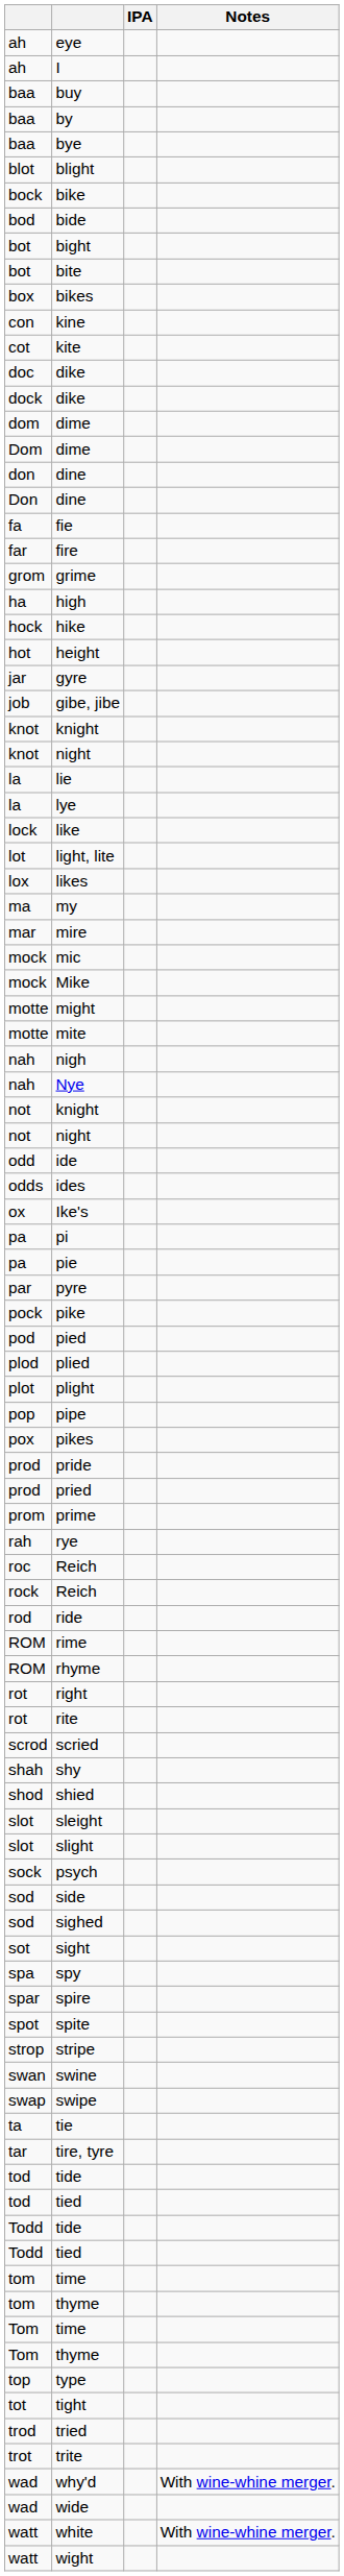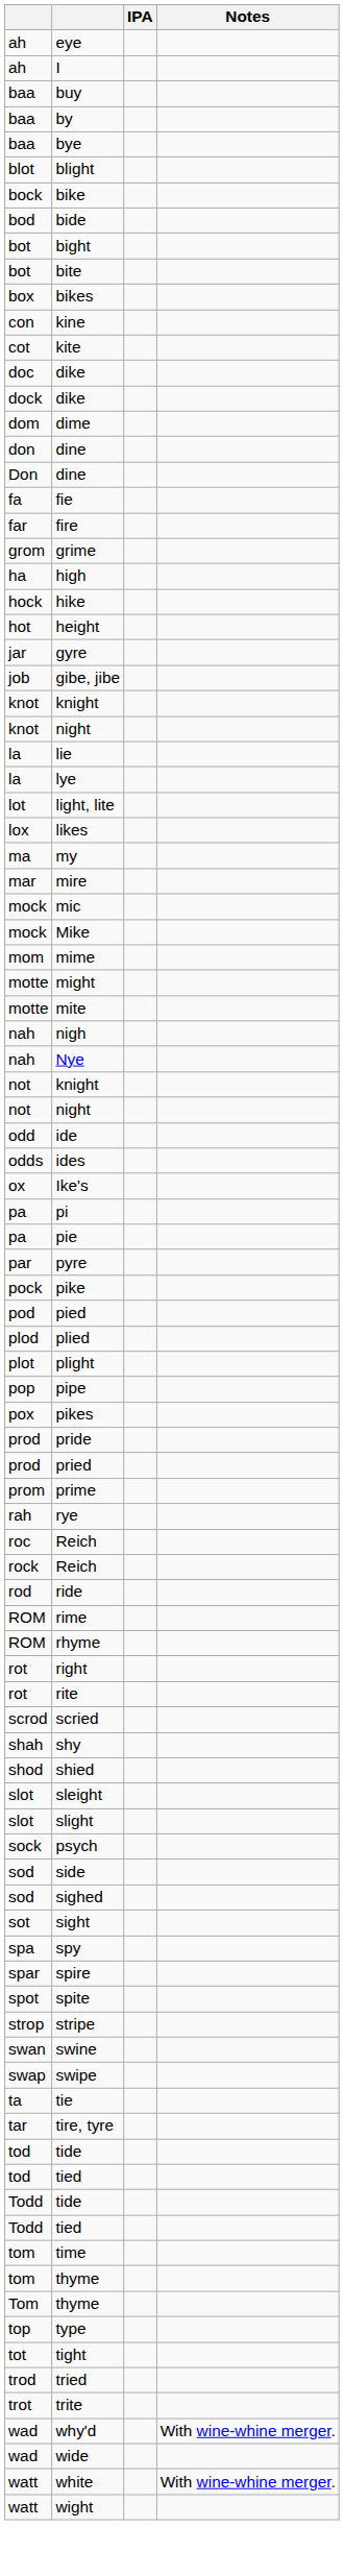- row: Dom | dime
- row: lock | like
+ row: mom | mime
- row: Tom | time
